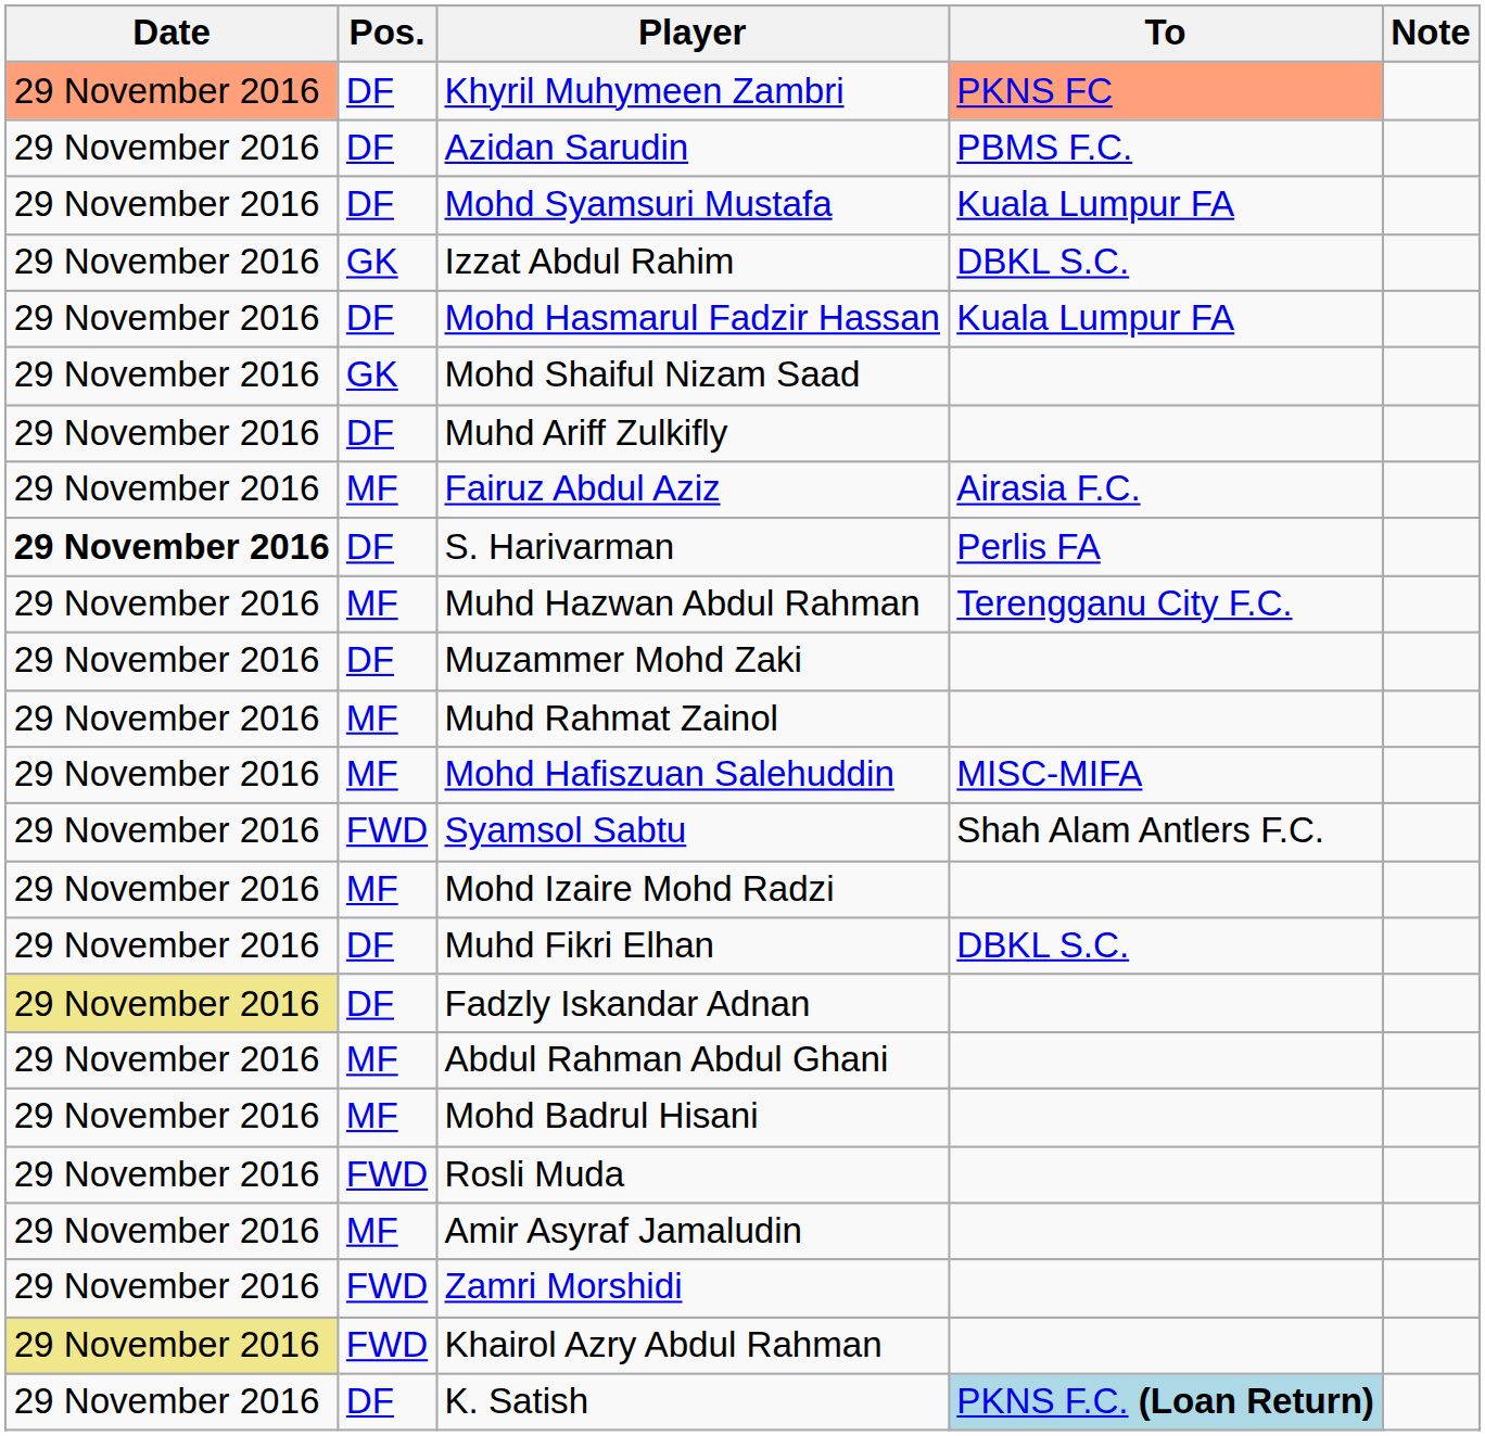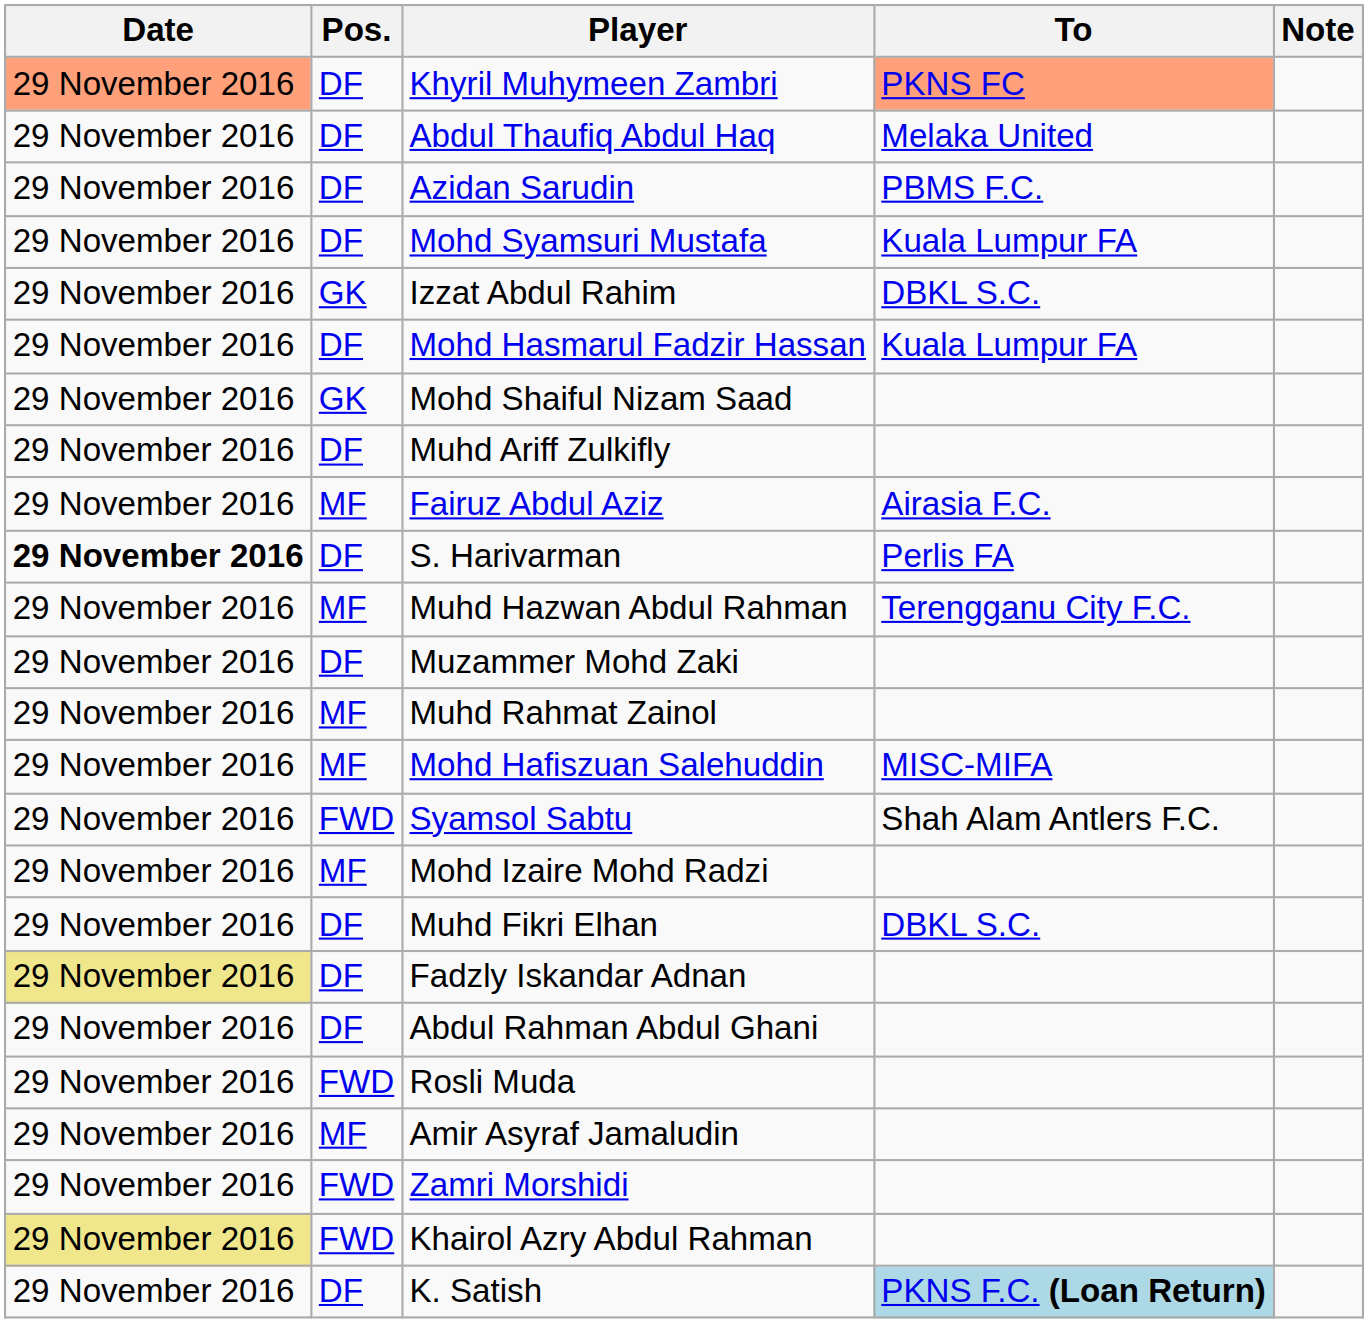+ row: 29 November 2016 | DF | Abdul Thaufiq Abdul Haq | Melaka United
Abdul Rahman Abdul Ghani | Pos.: MF -> DF
- row: 29 November 2016 | MF | Mohd Badrul Hisani
